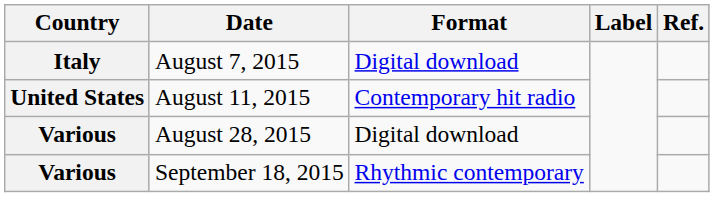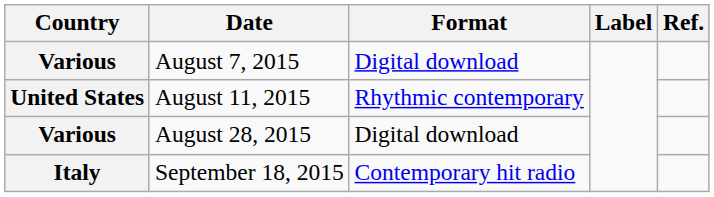August 7, 2015 | Country: Italy -> Various
August 11, 2015 | Format: Contemporary hit radio -> Rhythmic contemporary
September 18, 2015 | Country: Various -> Italy
September 18, 2015 | Format: Rhythmic contemporary -> Contemporary hit radio
